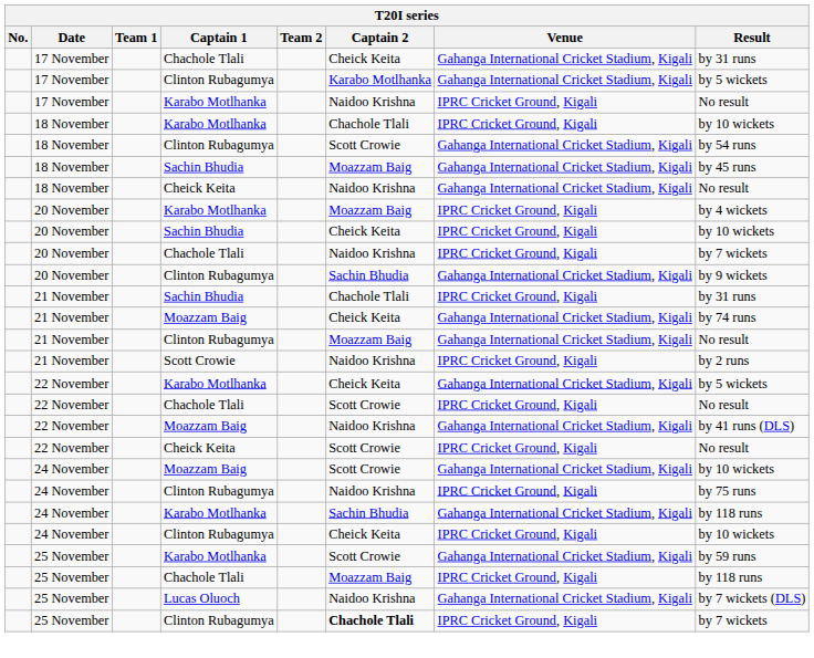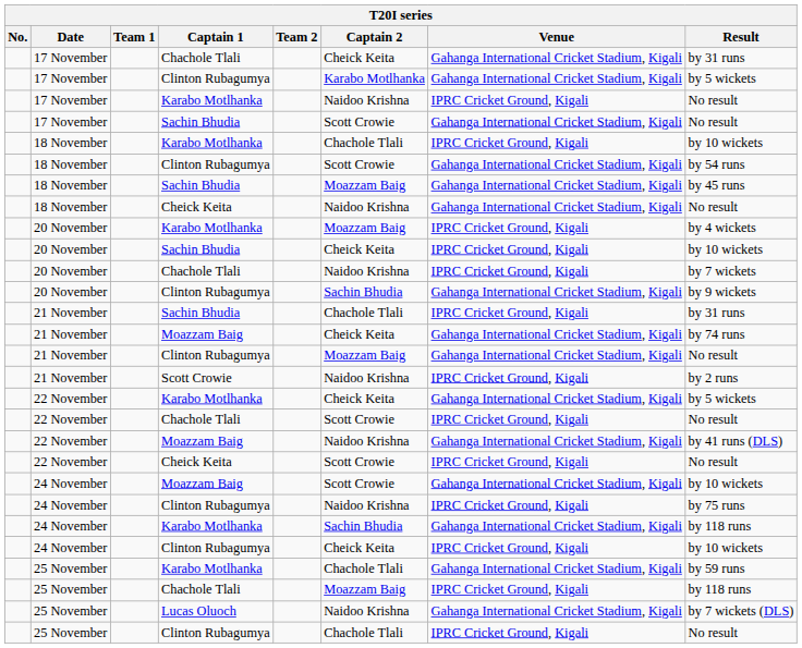+ row: 17 November | Sachin Bhudia | Scott Crowie | Gahanga International Cricket Stadium, Kigali | No result
25 November / Karabo Motlhanka | Captain 2: Scott Crowie -> Chachole Tlali
25 November / Clinton Rubagumya | Captain 2: bold -> normal
25 November / Clinton Rubagumya | Result: by 7 wickets -> No result
